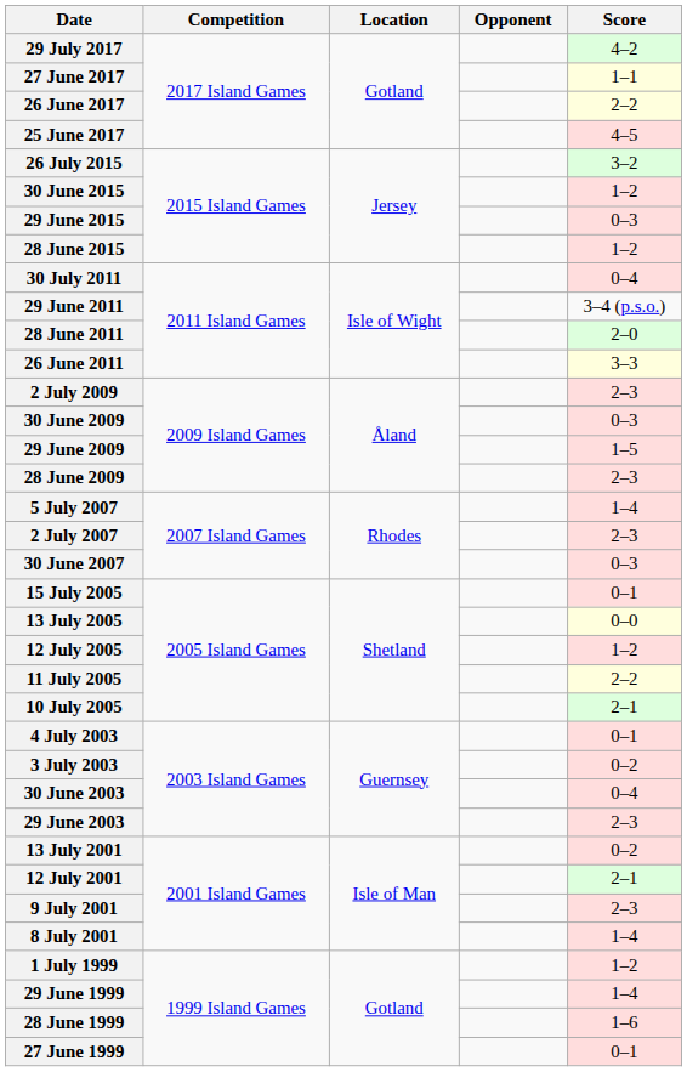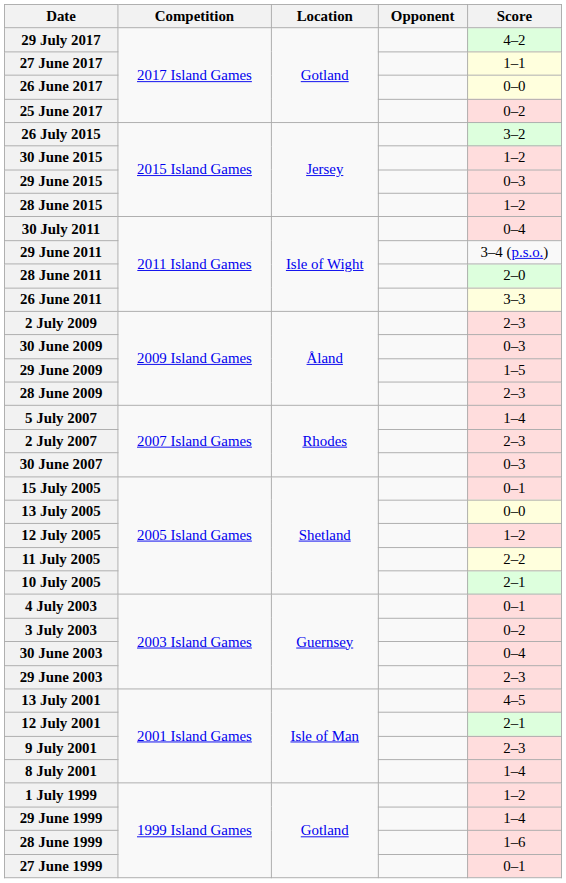26 June 2017 | Score: 2–2 -> 0–0
25 June 2017 | Score: 4–5 -> 0–2
13 July 2001 | Score: 0–2 -> 4–5
